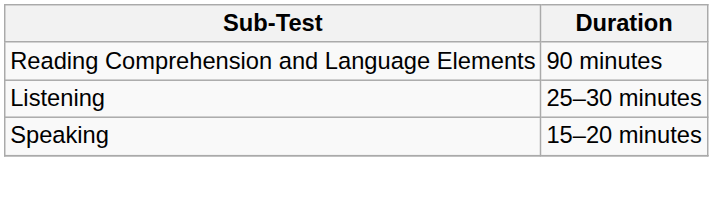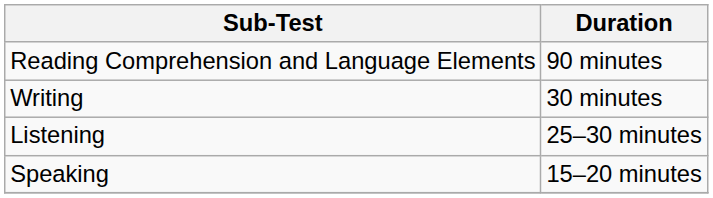+ row: Writing | 30 minutes
